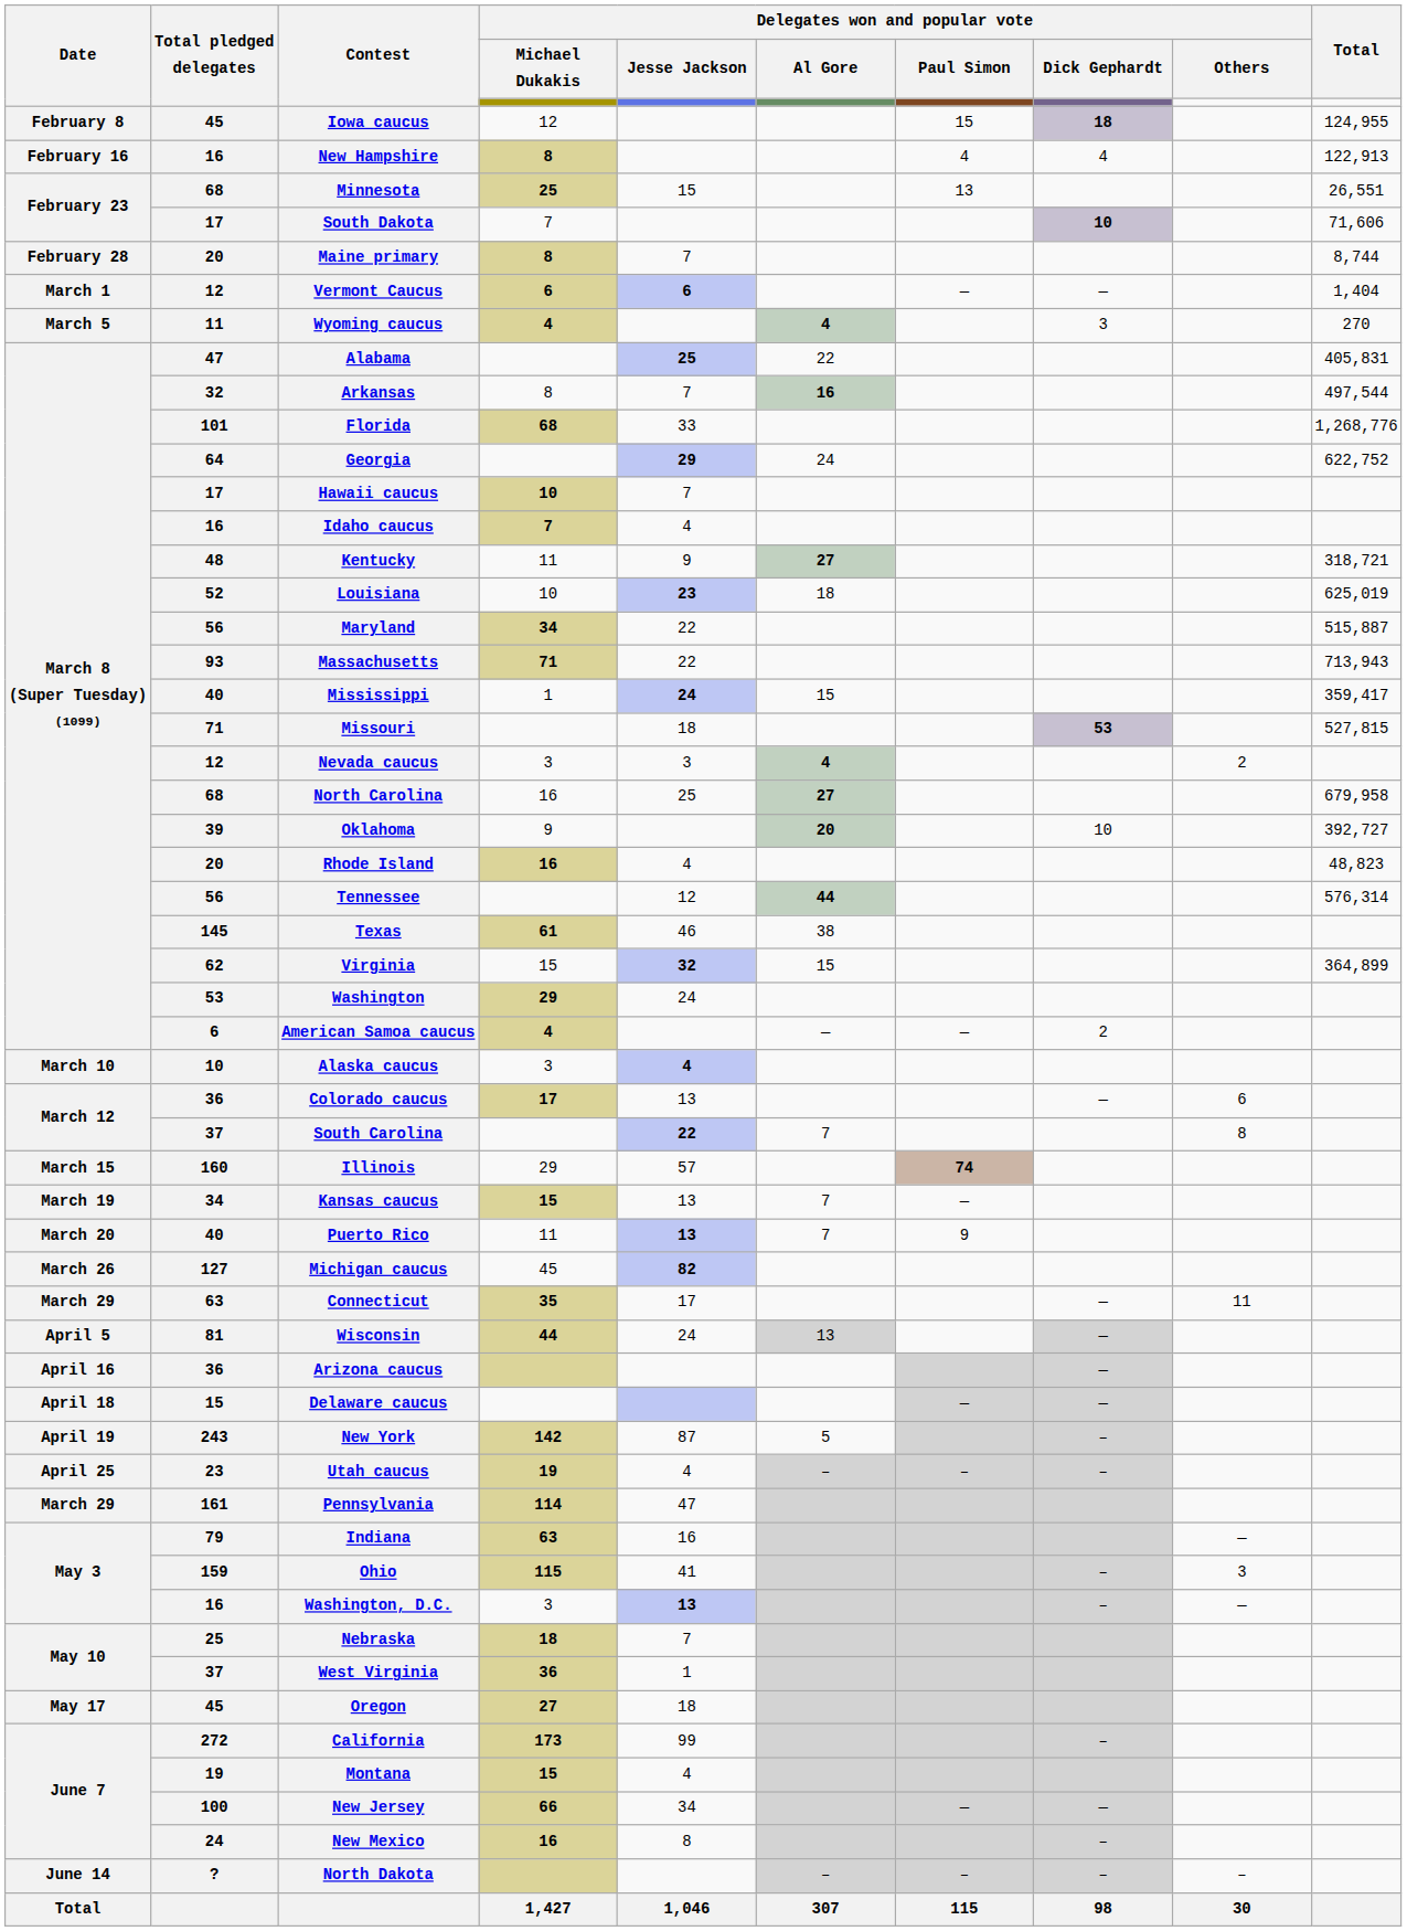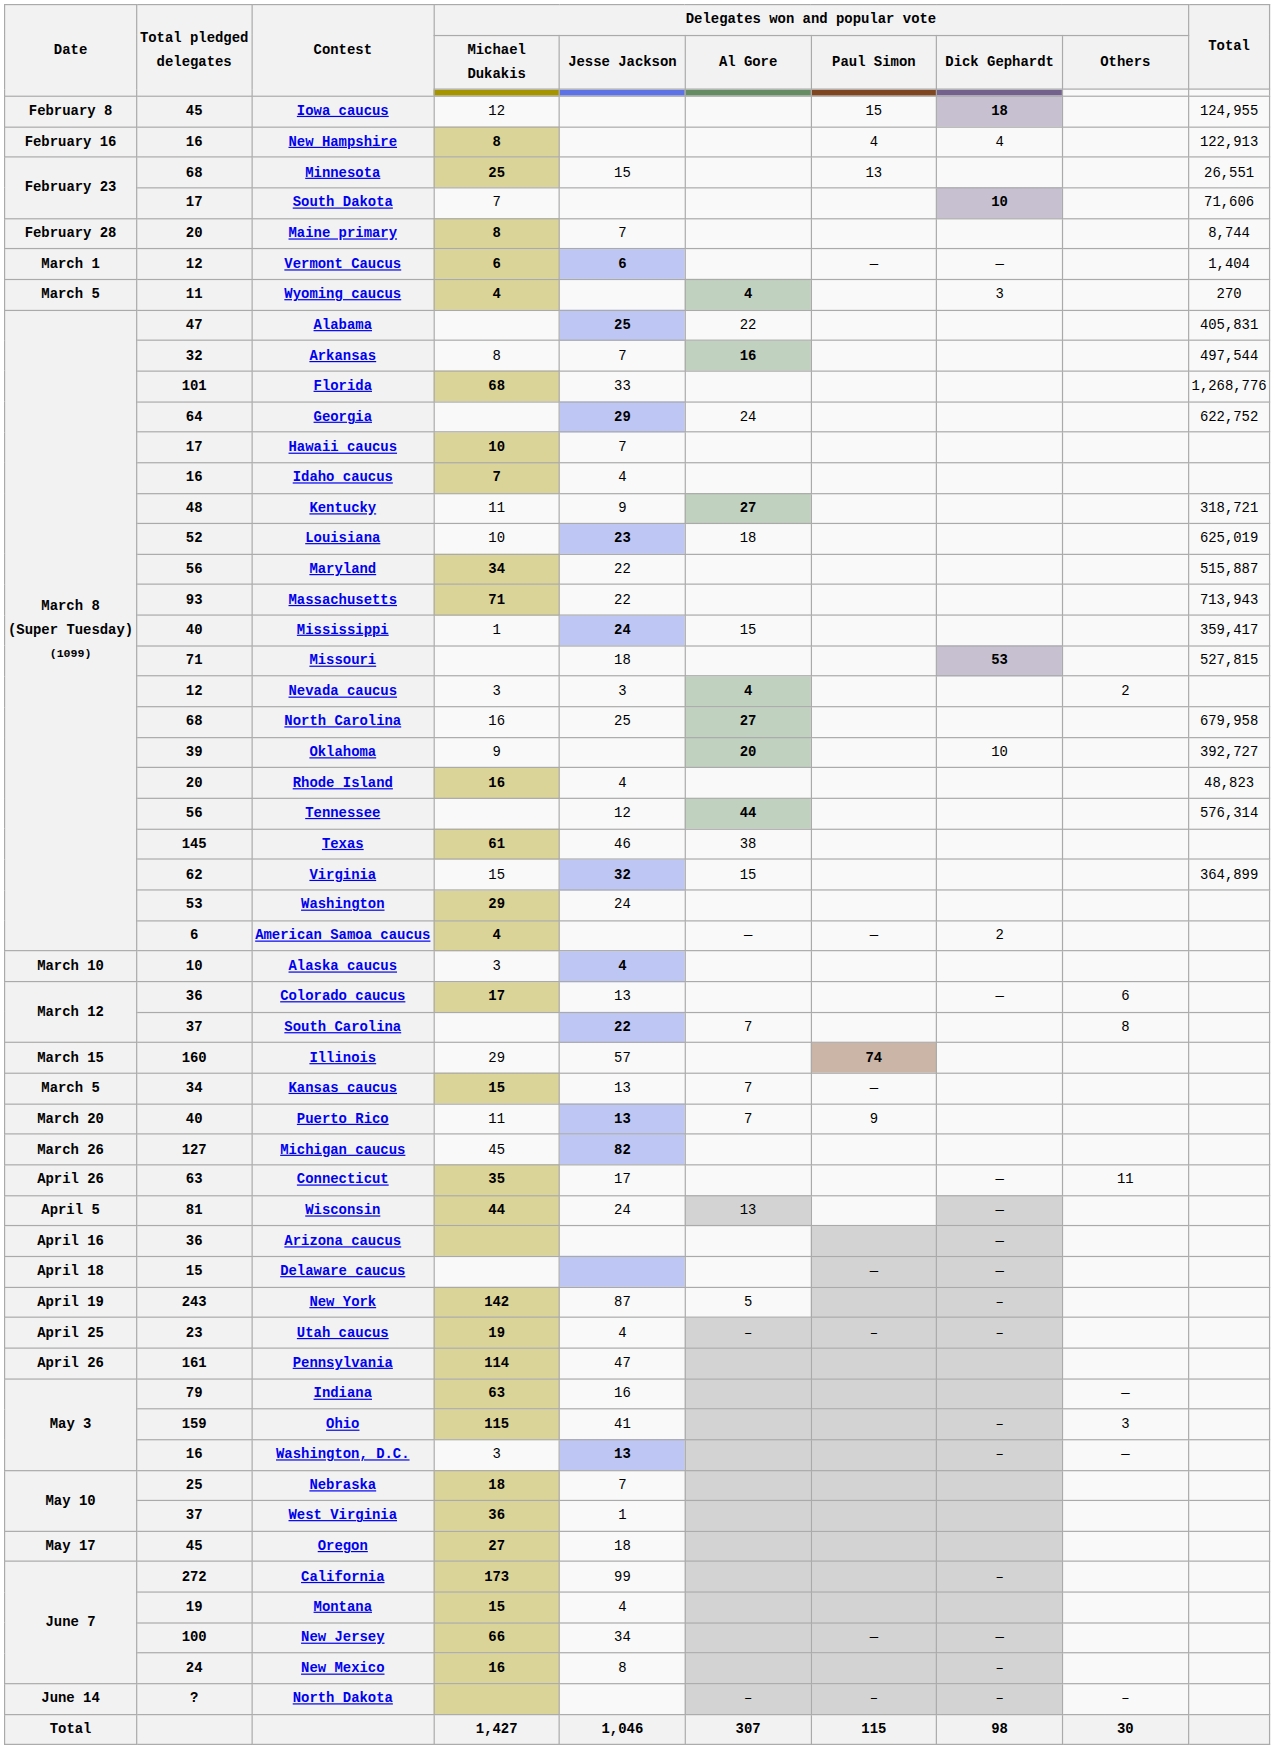Kansas caucus | Date: March 19 -> March 5
Connecticut | Date: March 29 -> April 26
Pennsylvania | Date: March 29 -> April 26
